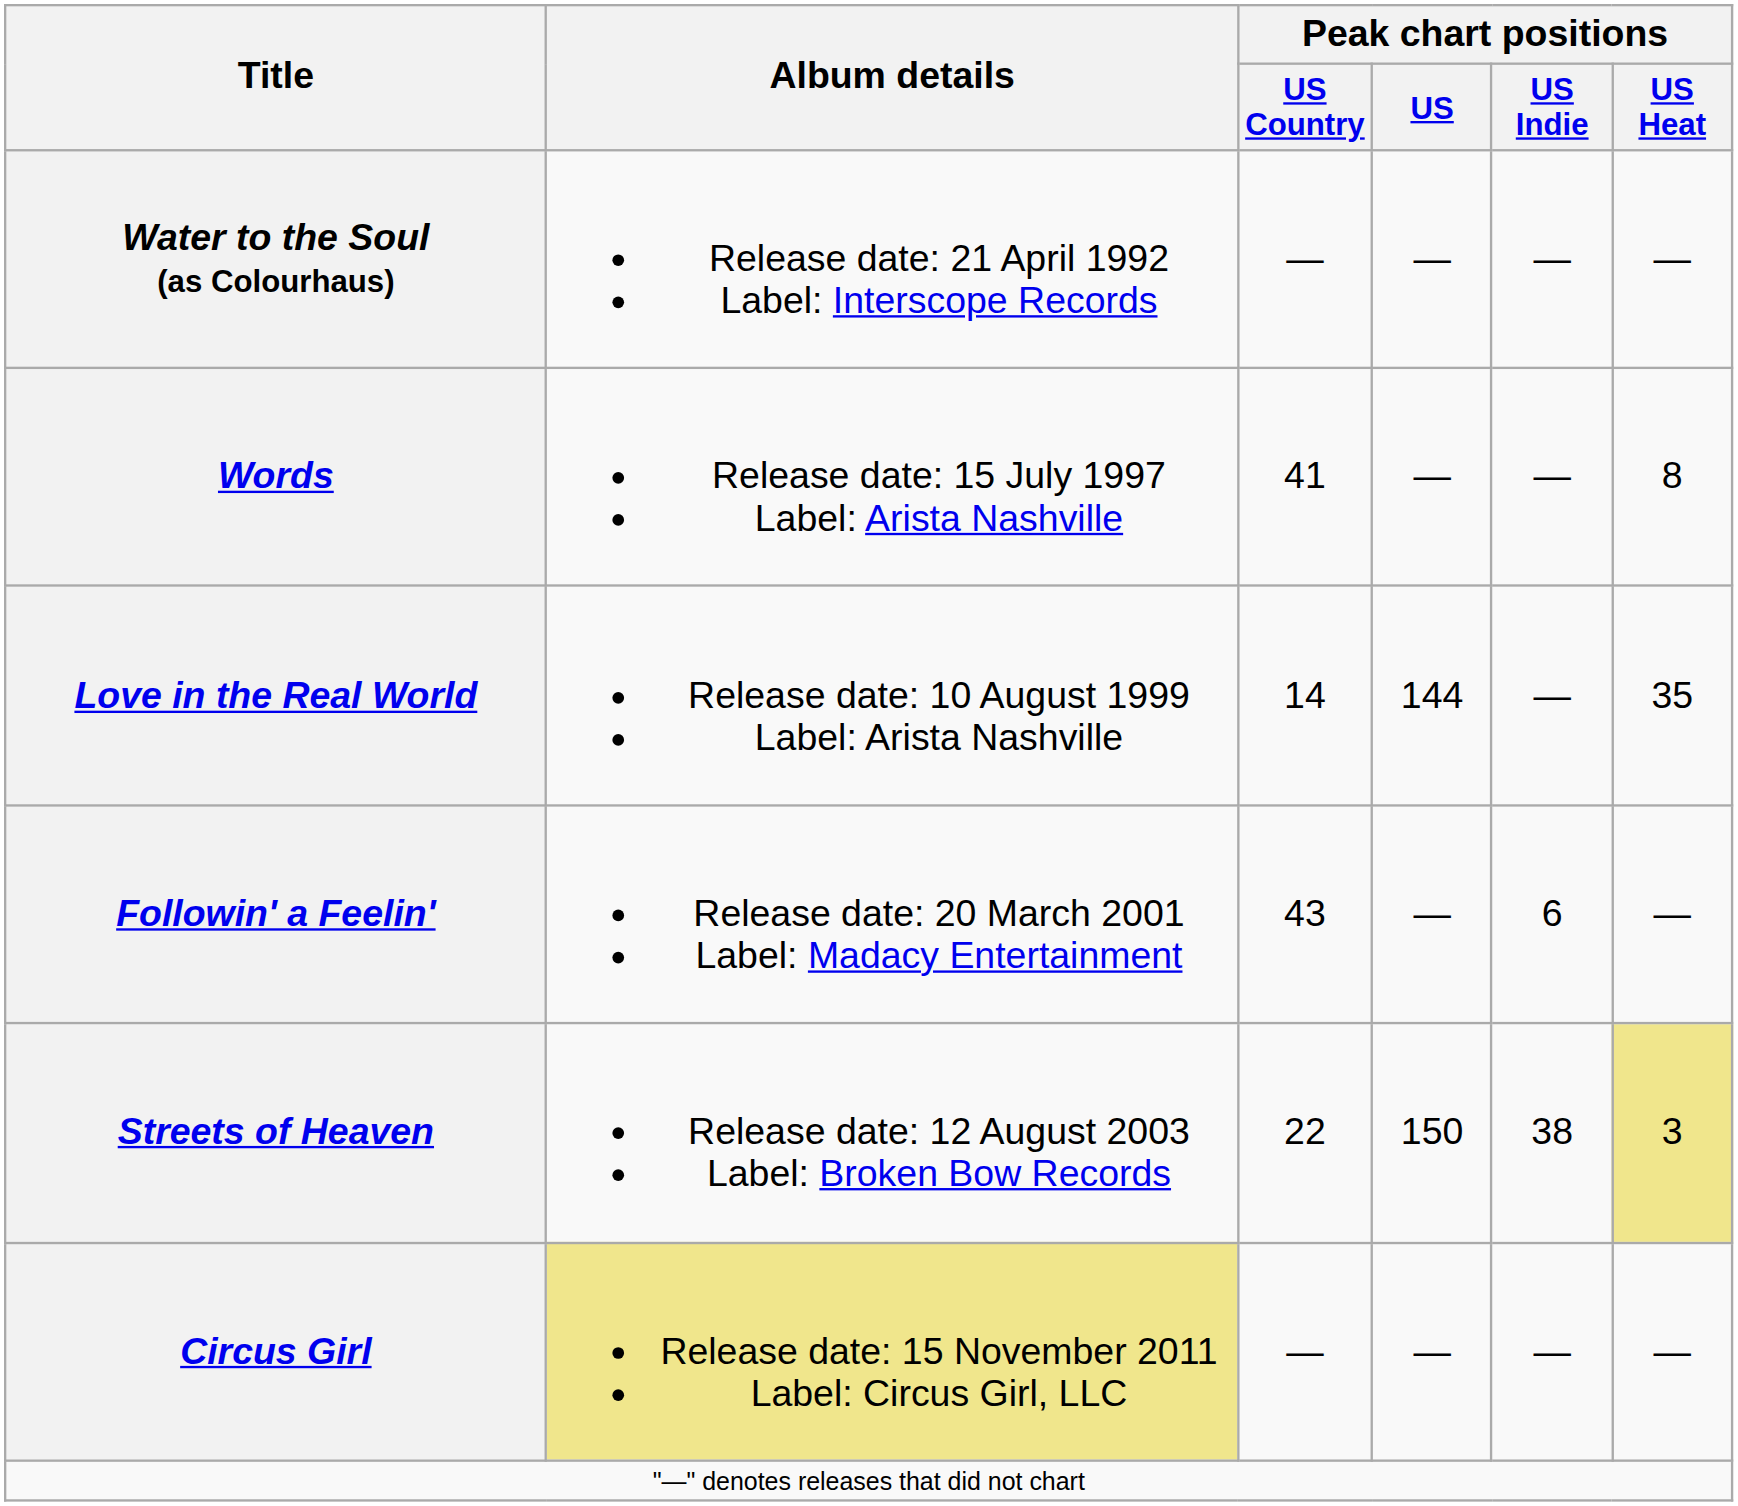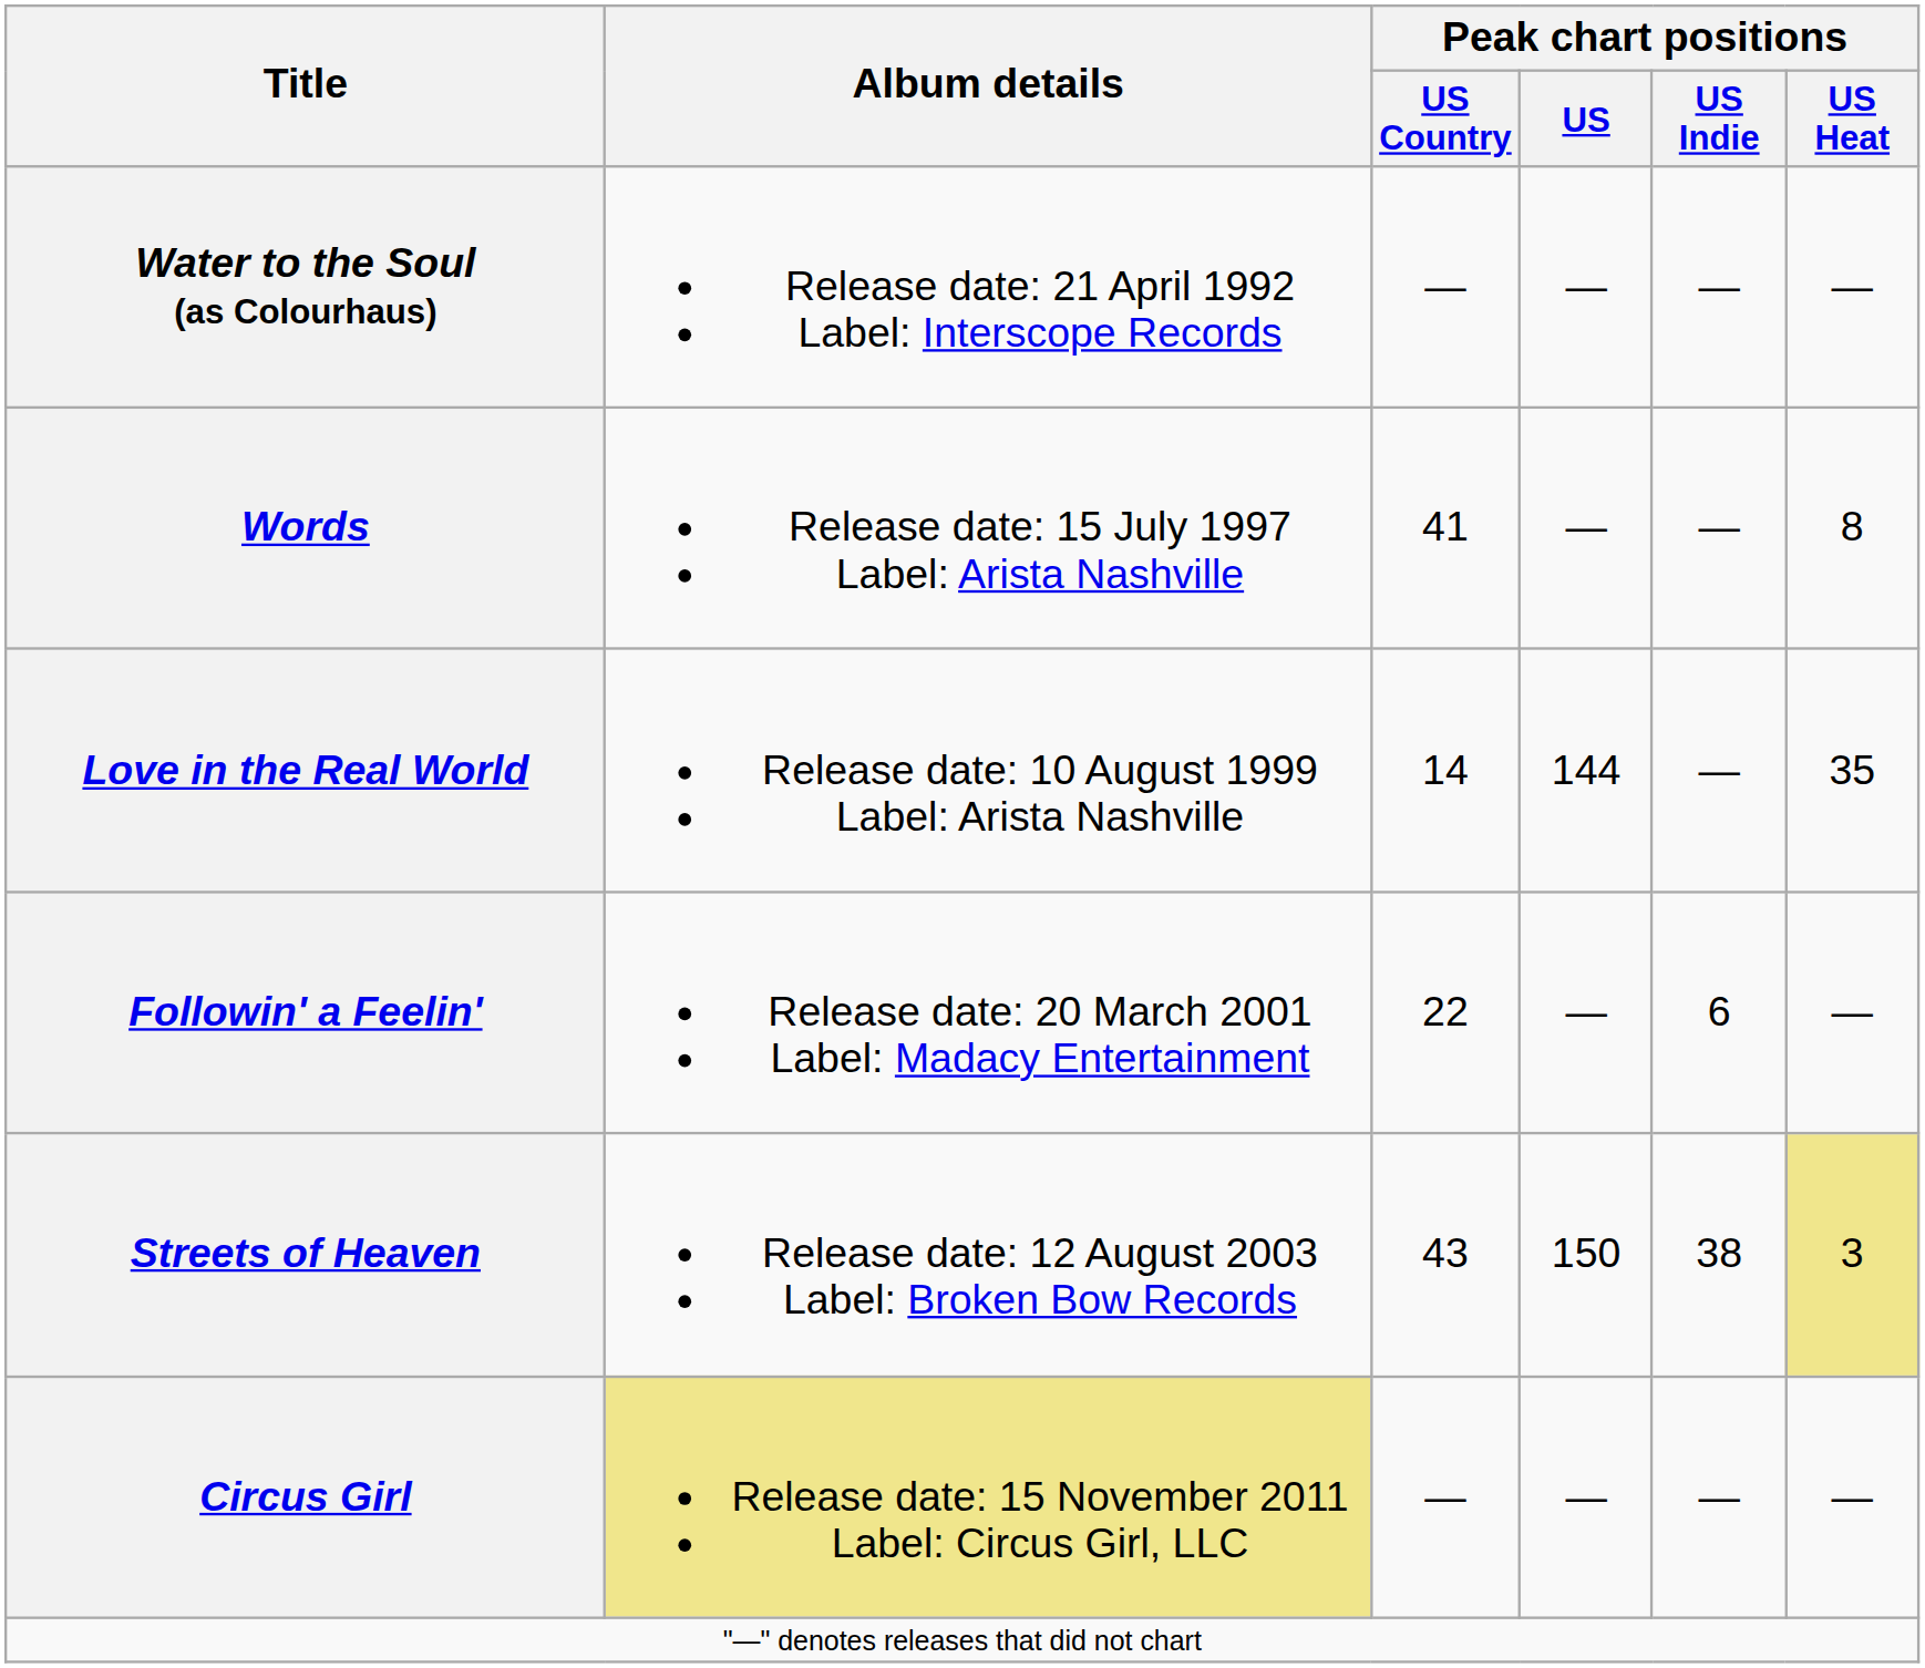Followin' a Feelin' | Peak chart positions / US Country: 43 -> 22
Streets of Heaven | Peak chart positions / US Country: 22 -> 43
